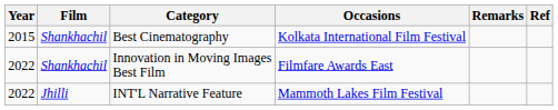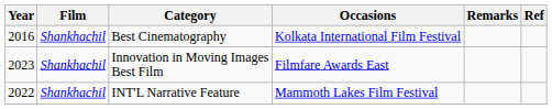Best Cinematography | Year: 2015 -> 2016
Innovation in Moving Images Best Film | Year: 2022 -> 2023
INT'L Narrative Feature | Film: Jhilli -> Shankhachil
